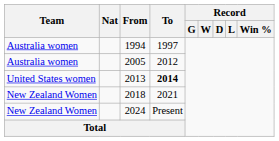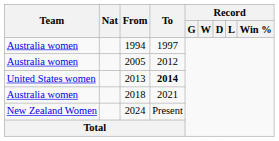2018 | Team: New Zealand Women -> Australia women
